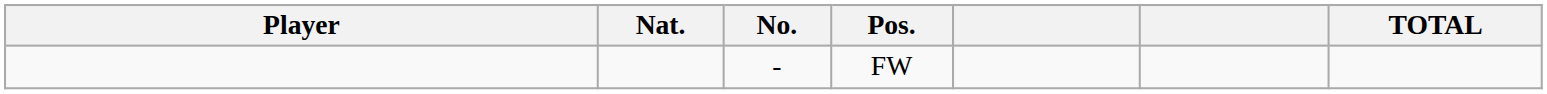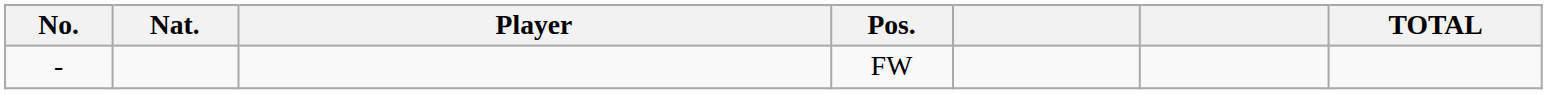columns swapped: No. <-> Player
